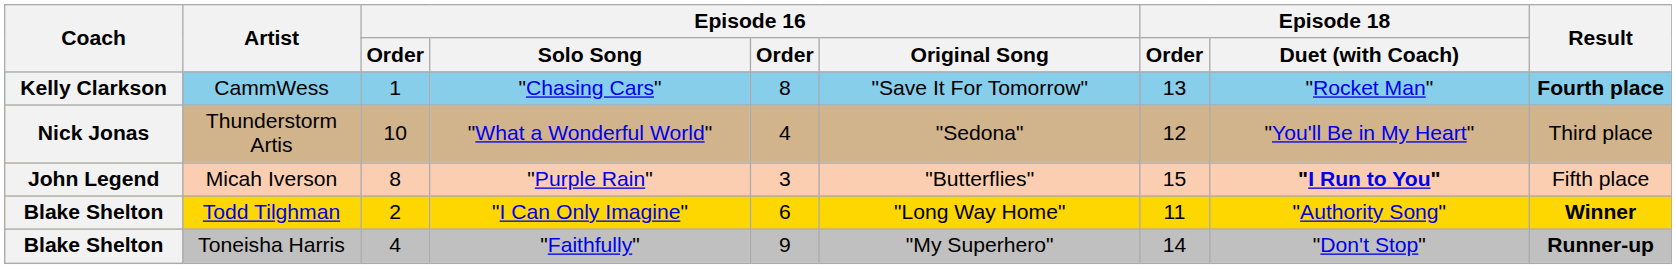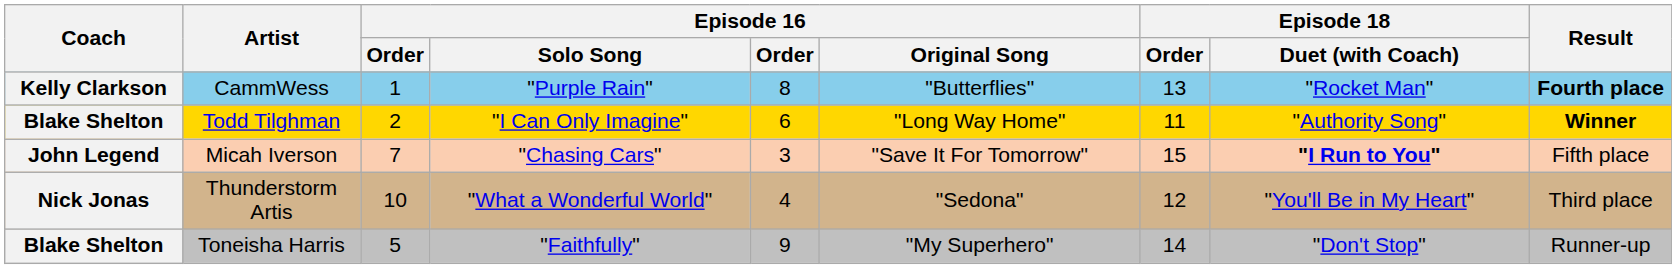CammWess | Episode 16 / Solo Song: "Chasing Cars" -> "Purple Rain"
CammWess | Episode 16 / Original Song: "Save It For Tomorrow" -> "Butterflies"
rows swapped: Todd Tilghman <-> Thunderstorm Artis
Micah Iverson | column 3: 8 -> 7
Micah Iverson | Episode 16 / Solo Song: "Purple Rain" -> "Chasing Cars"
Micah Iverson | Episode 16 / Original Song: "Butterflies" -> "Save It For Tomorrow"
Toneisha Harris | column 3: 4 -> 5
Toneisha Harris | Result: bold -> normal
